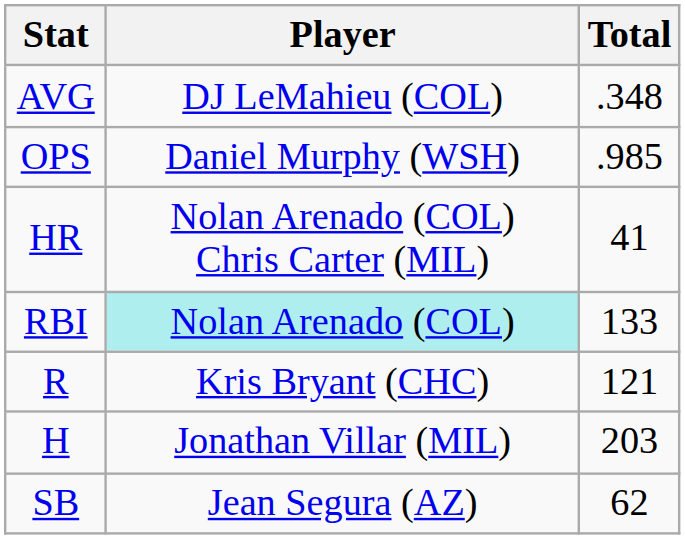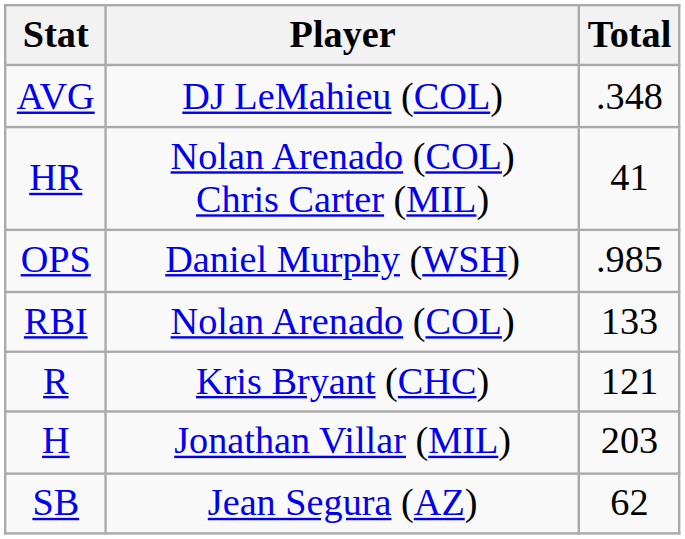rows swapped: OPS <-> HR
RBI | Player: paleturquoise background -> no background
